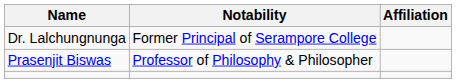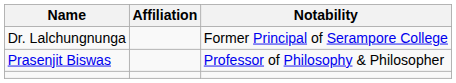columns swapped: Notability <-> Affiliation
